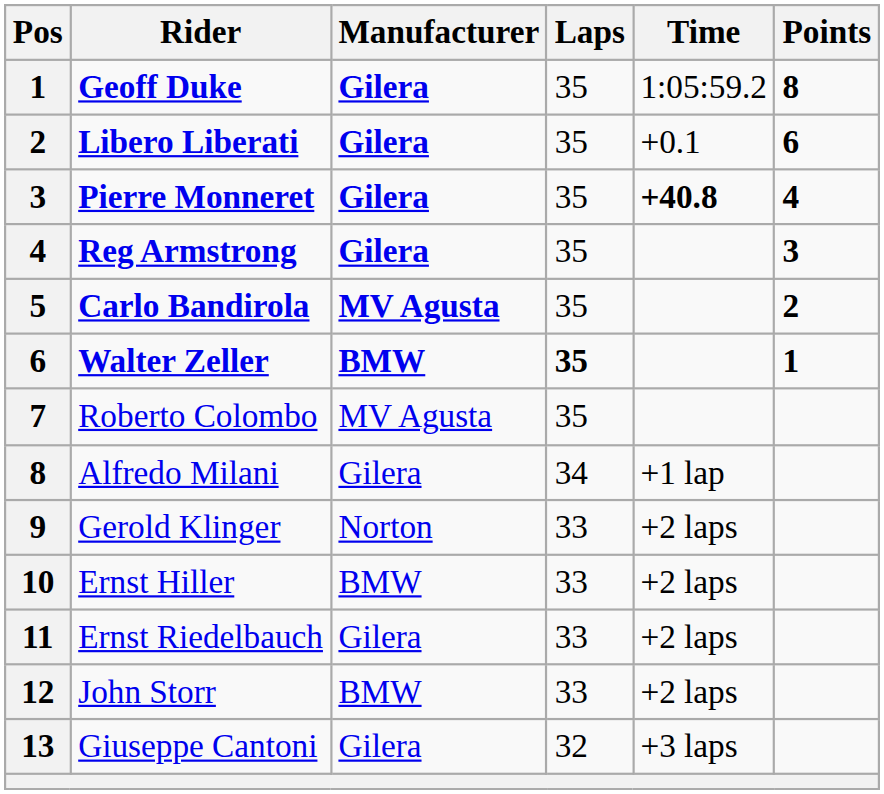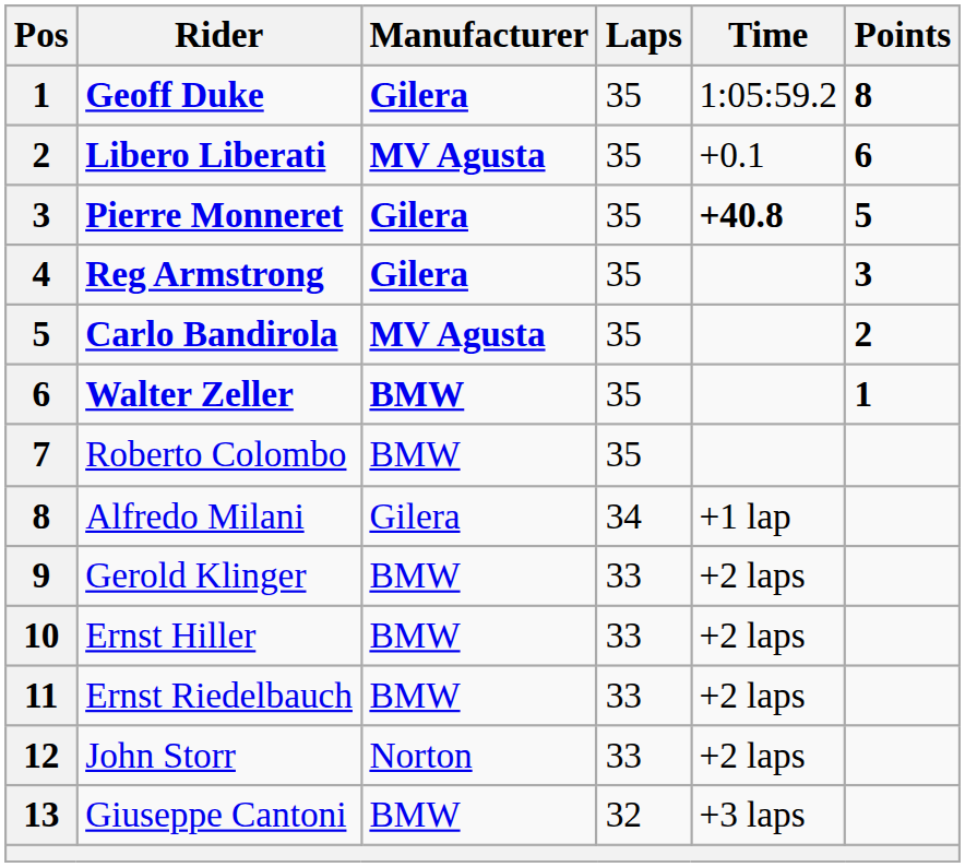Libero Liberati | Manufacturer: Gilera -> MV Agusta
Pierre Monneret | Points: 4 -> 5
Walter Zeller | Laps: bold -> normal
Roberto Colombo | Manufacturer: MV Agusta -> BMW
Gerold Klinger | Manufacturer: Norton -> BMW
Ernst Riedelbauch | Manufacturer: Gilera -> BMW
John Storr | Manufacturer: BMW -> Norton
Giuseppe Cantoni | Manufacturer: Gilera -> BMW
